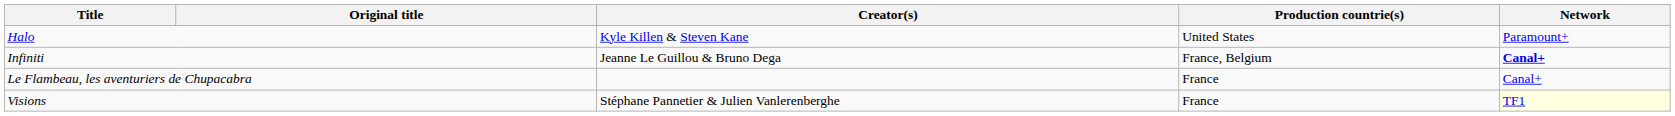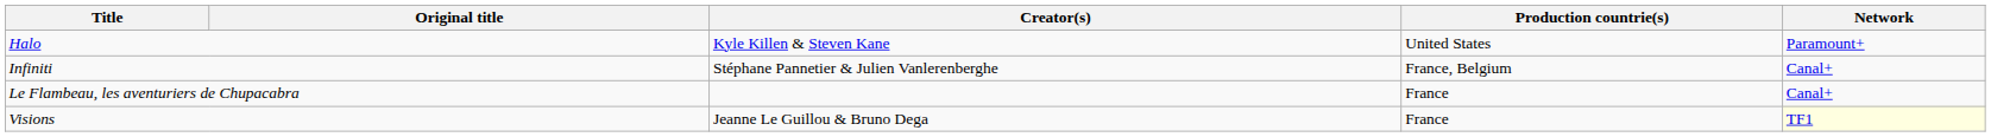Infiniti | Creator(s): Jeanne Le Guillou & Bruno Dega -> Stéphane Pannetier & Julien Vanlerenberghe
Infiniti | Network: bold -> normal
Visions | Creator(s): Stéphane Pannetier & Julien Vanlerenberghe -> Jeanne Le Guillou & Bruno Dega
